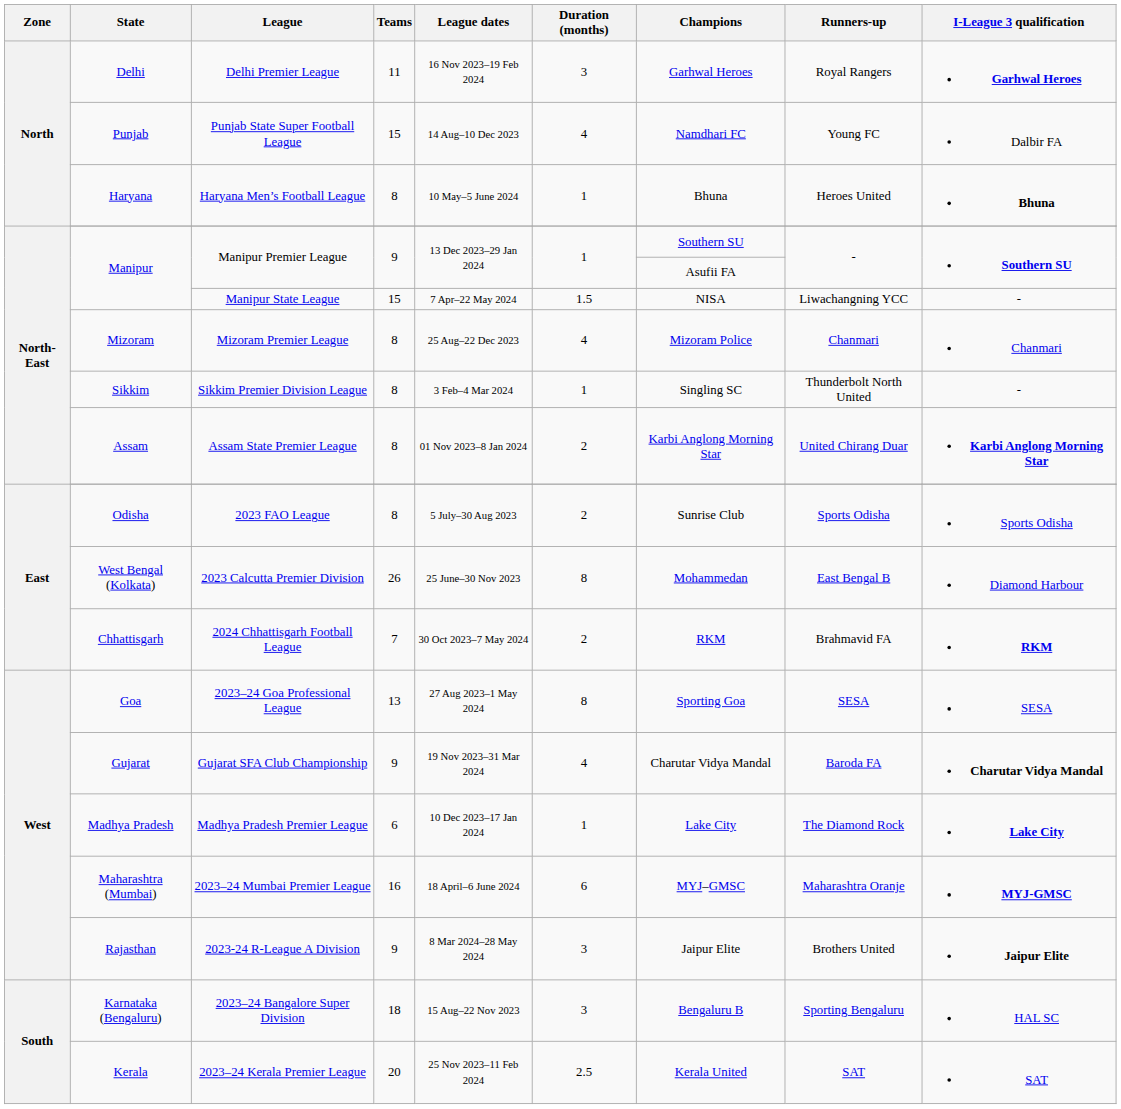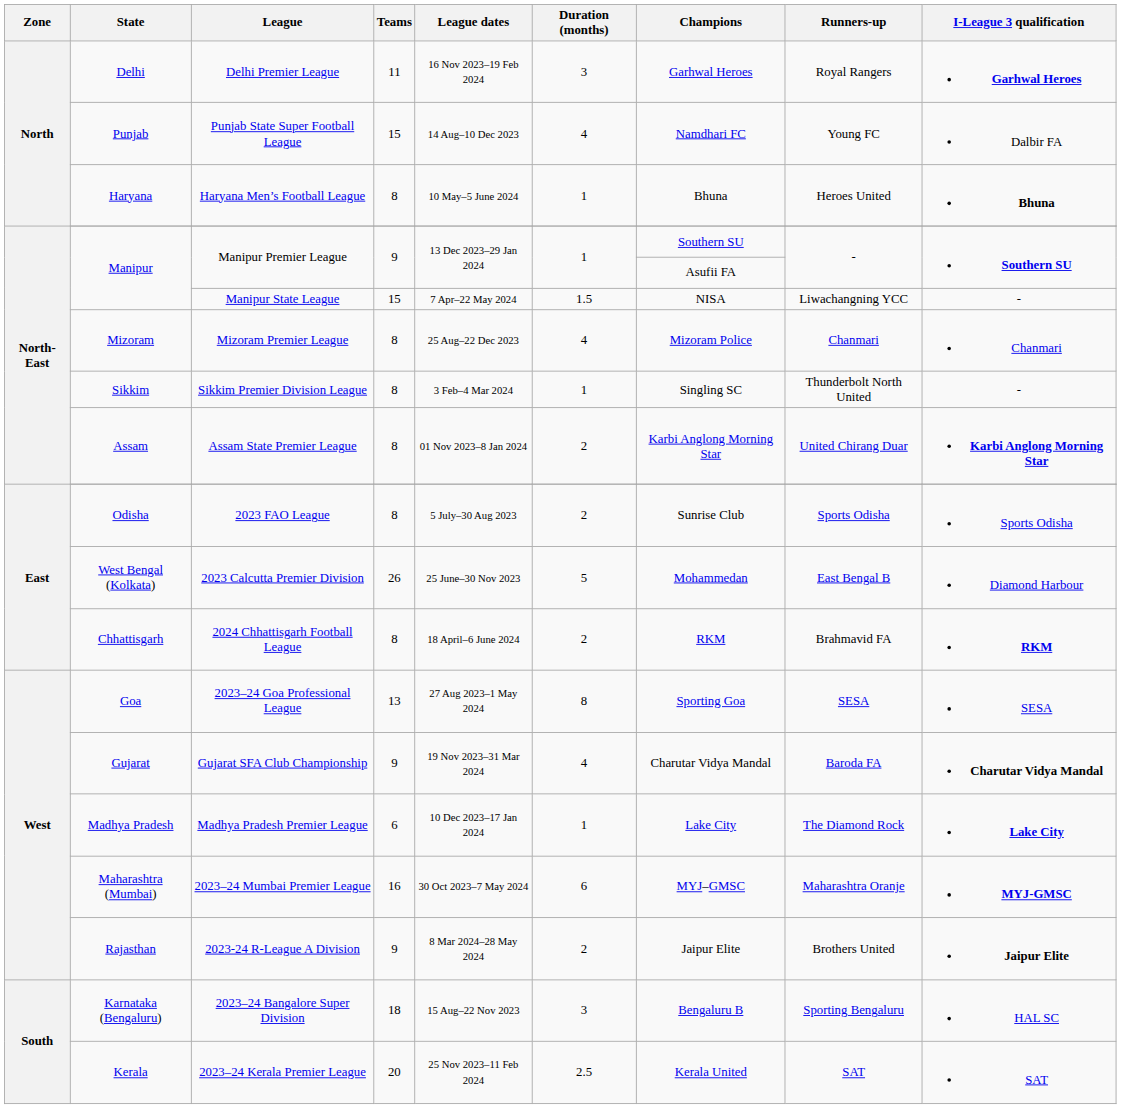2023 Calcutta Premier Division | Duration (months): 8 -> 5
2024 Chhattisgarh Football League | Teams: 7 -> 8
2024 Chhattisgarh Football League | League dates: 30 Oct 2023–7 May 2024 -> 18 April–6 June 2024
2023–24 Mumbai Premier League | League dates: 18 April–6 June 2024 -> 30 Oct 2023–7 May 2024
2023-24 R-League A Division | Duration (months): 3 -> 2
